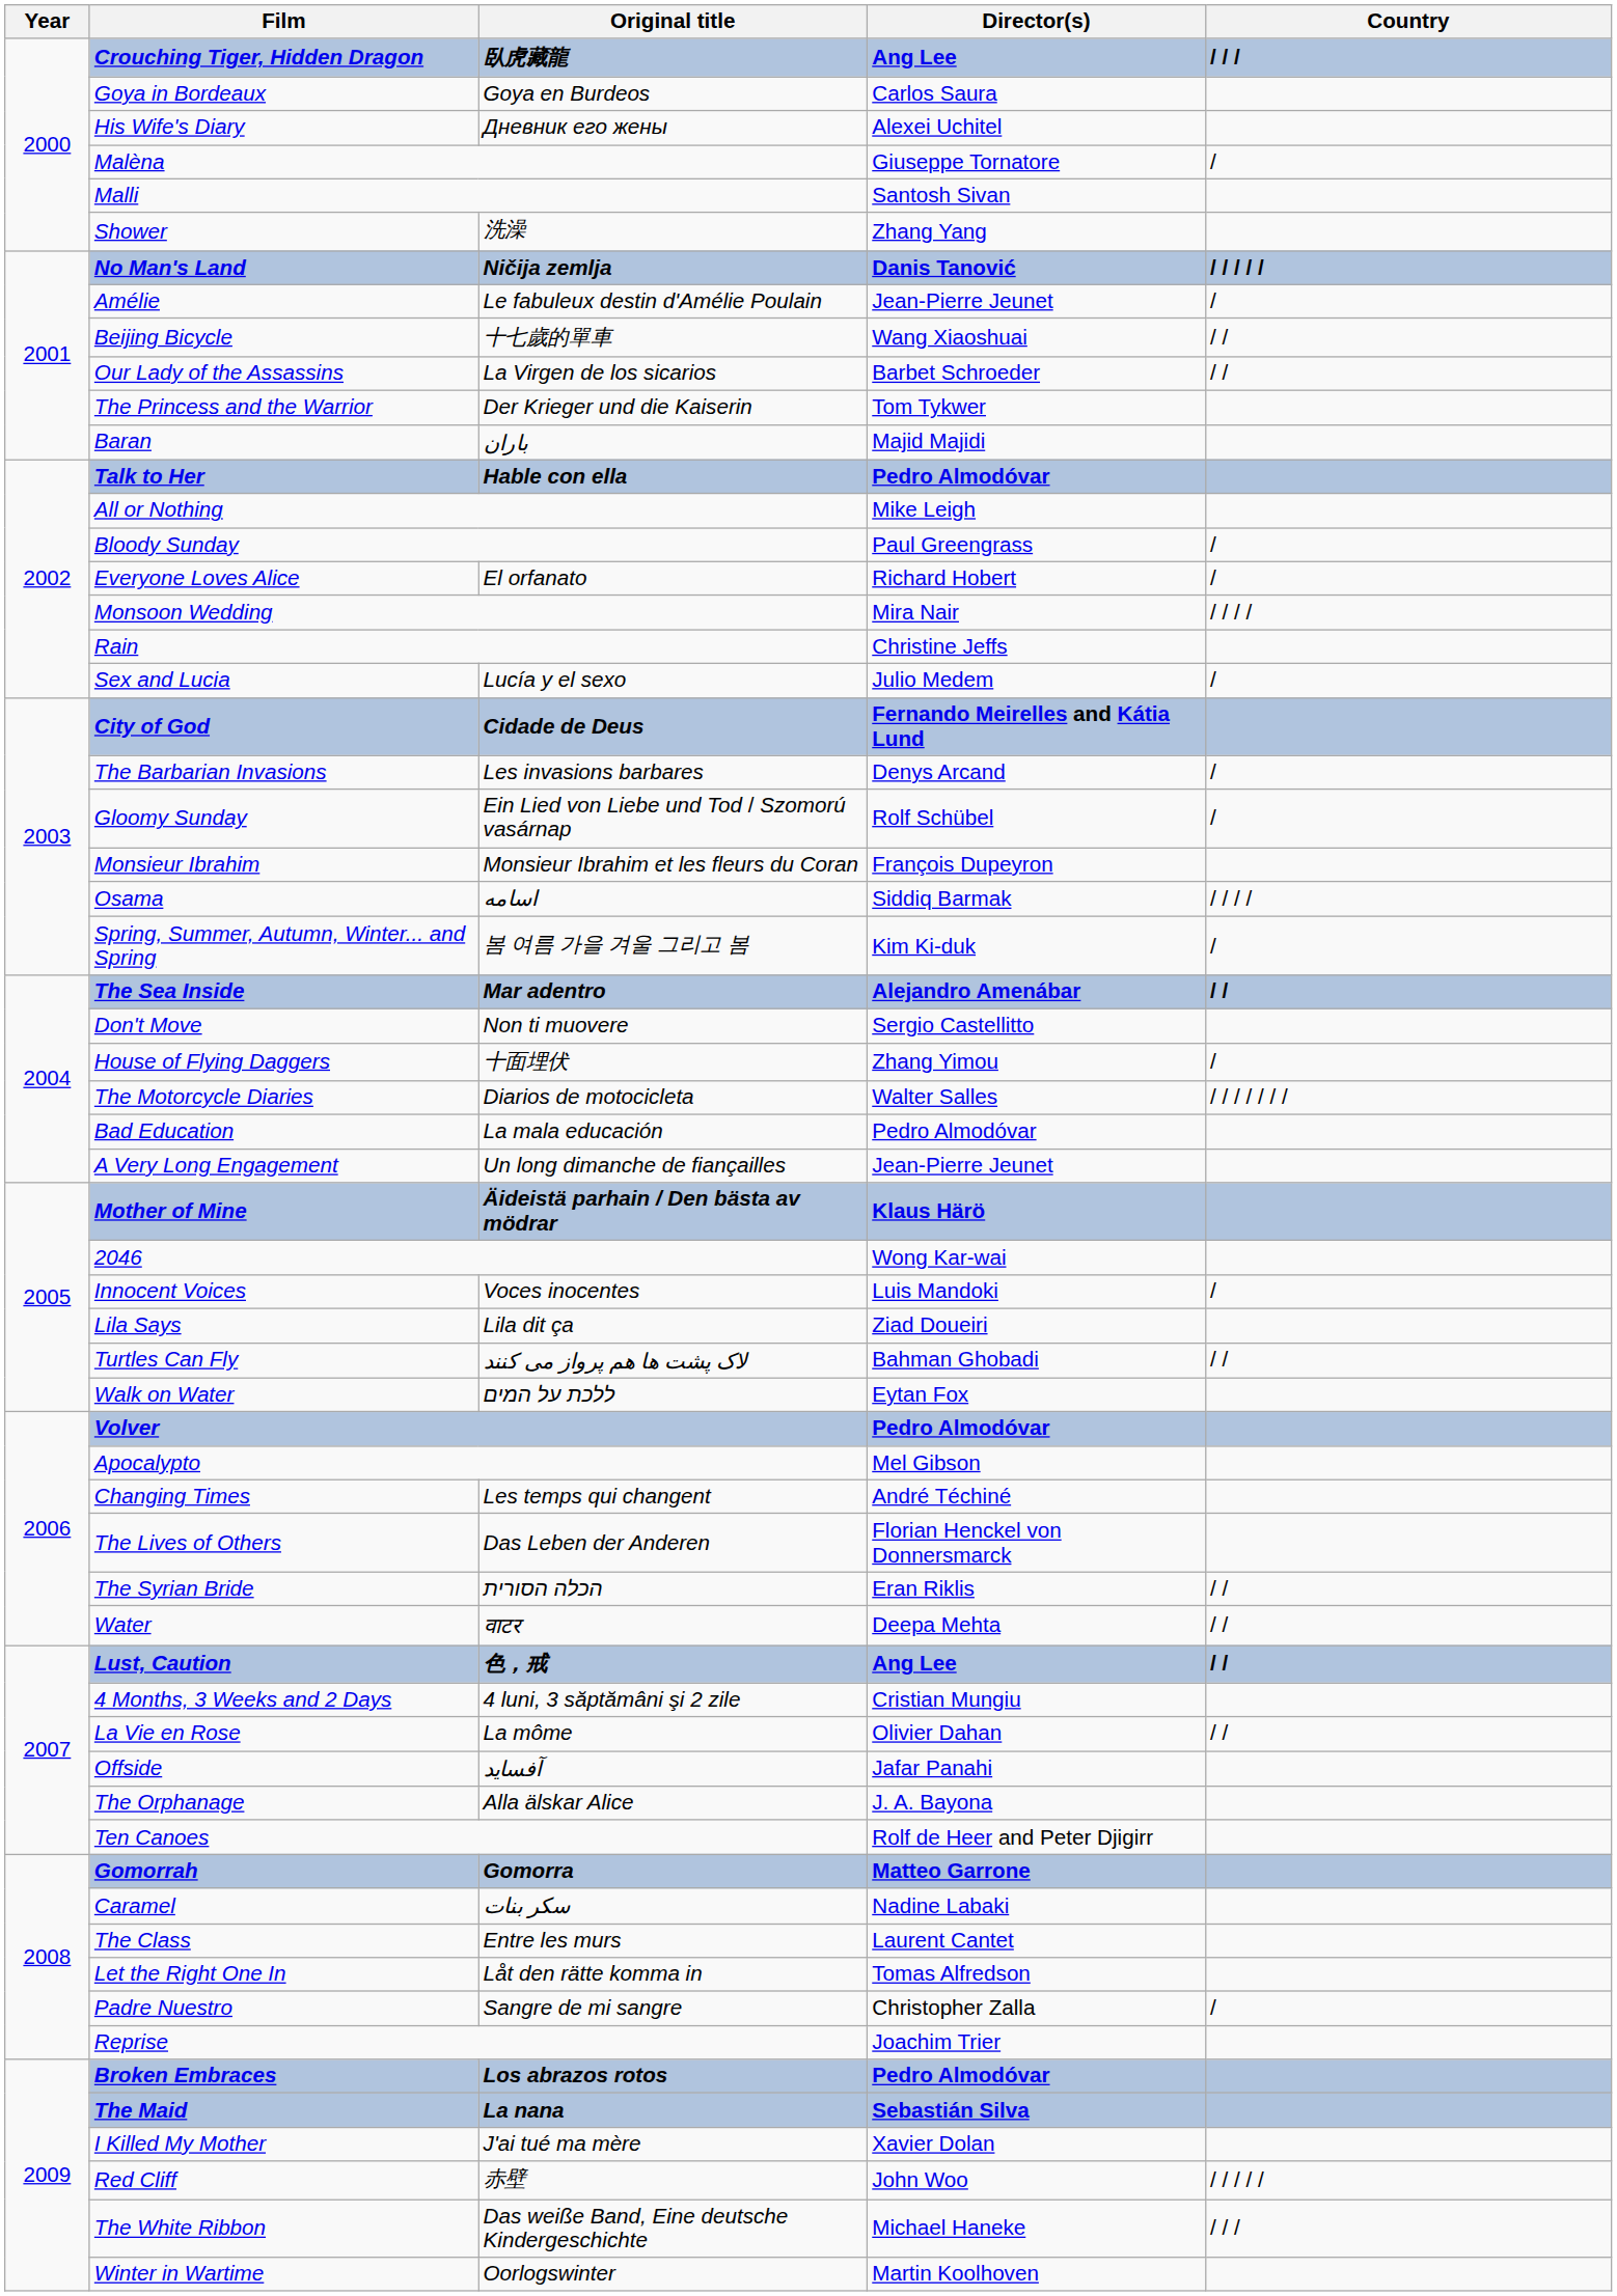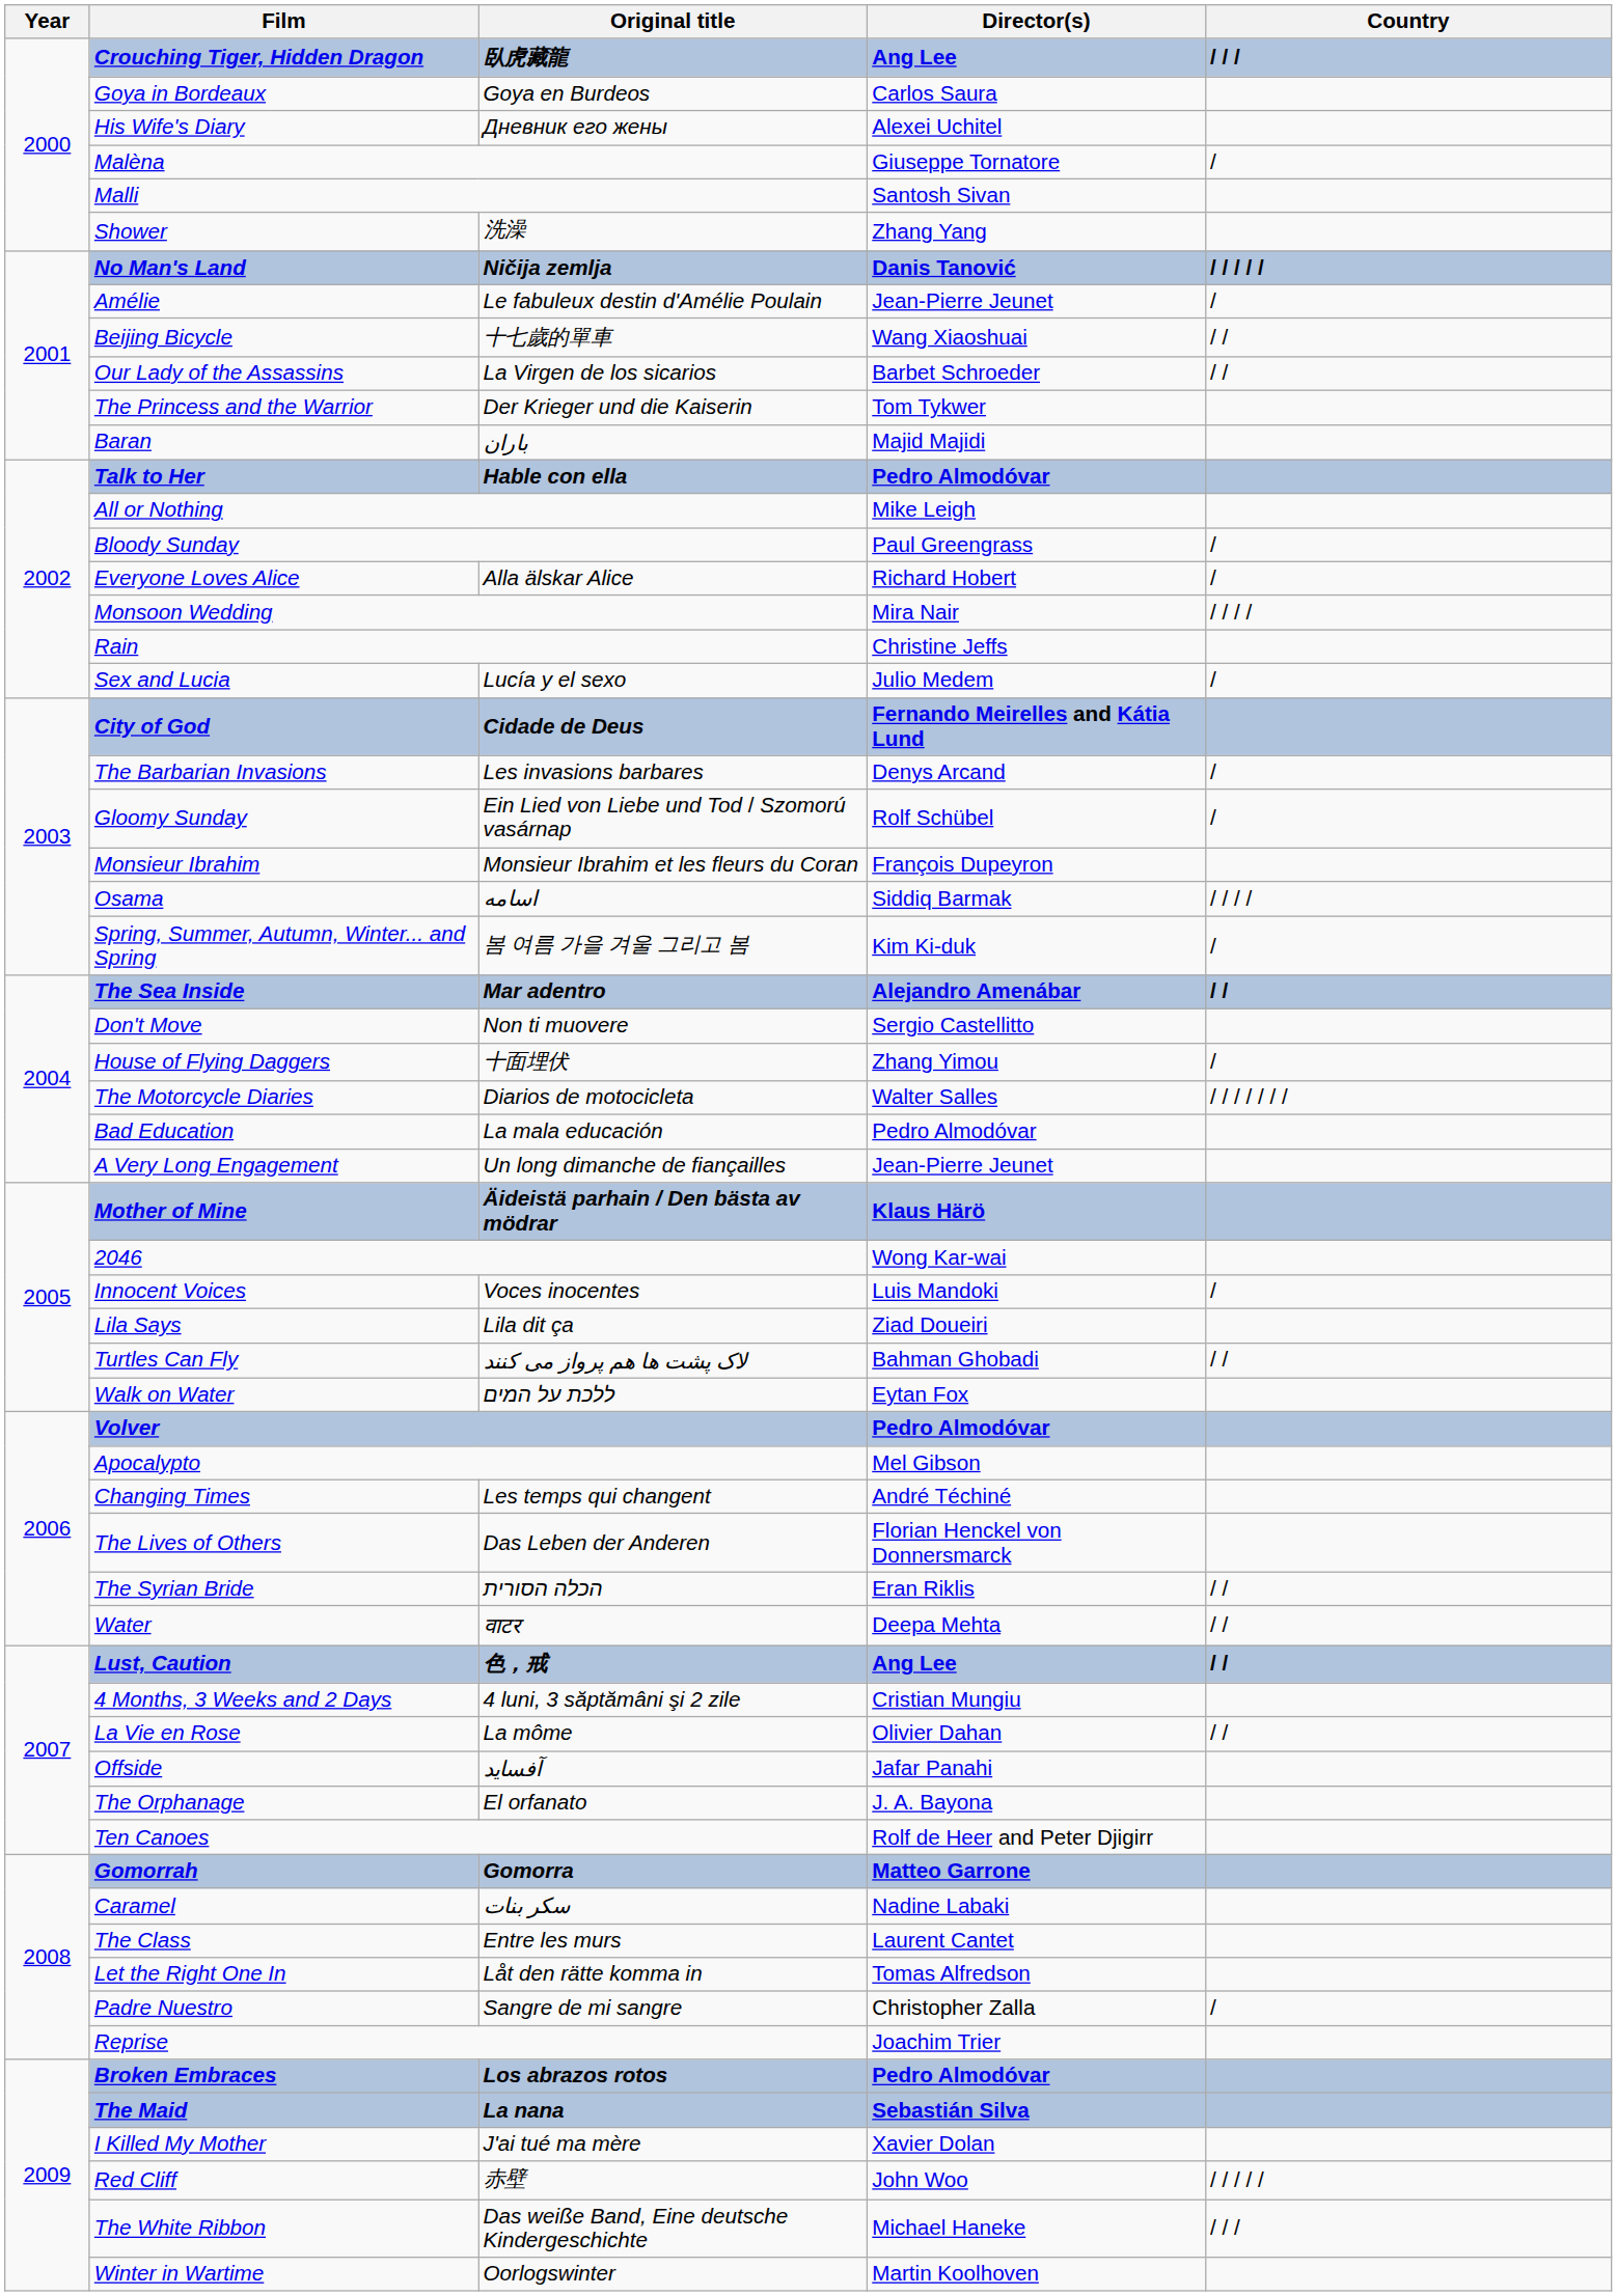Everyone Loves Alice | Original title: El orfanato -> Alla älskar Alice
The Orphanage | Original title: Alla älskar Alice -> El orfanato
